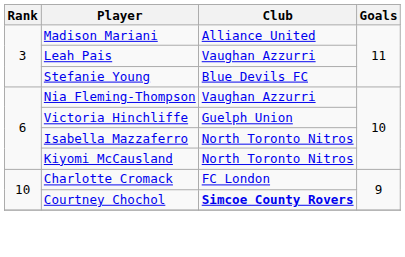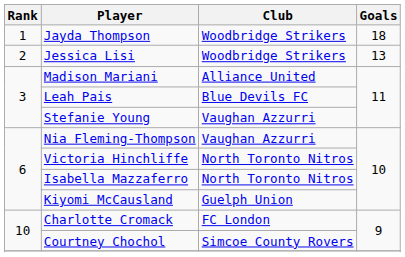+ row: 1 | Jayda Thompson | Woodbridge Strikers | 18
+ row: 2 | Jessica Lisi | Woodbridge Strikers | 13
Leah Pais | Club: Vaughan Azzurri -> Blue Devils FC
Stefanie Young | Club: Blue Devils FC -> Vaughan Azzurri
Victoria Hinchliffe | Club: Guelph Union -> North Toronto Nitros
Kiyomi McCausland | Club: North Toronto Nitros -> Guelph Union
Courtney Chochol | Club: bold -> normal
